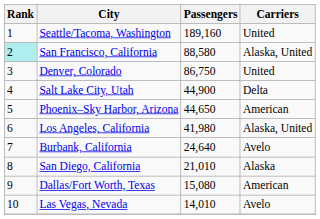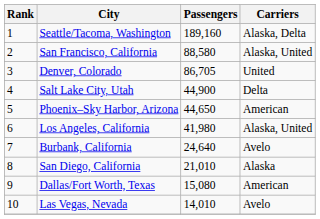Seattle/Tacoma, Washington | Carriers: United -> Alaska, Delta
San Francisco, California | Rank: paleturquoise background -> no background
Denver, Colorado | Passengers: 86,750 -> 86,705
